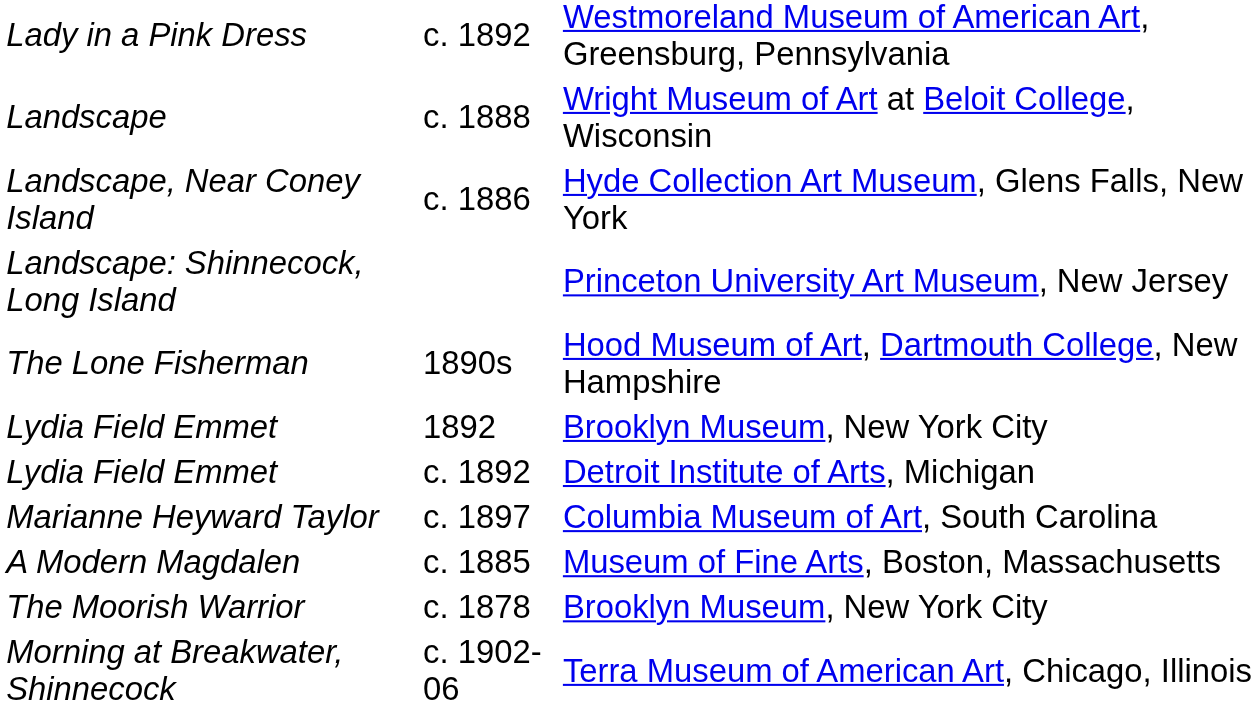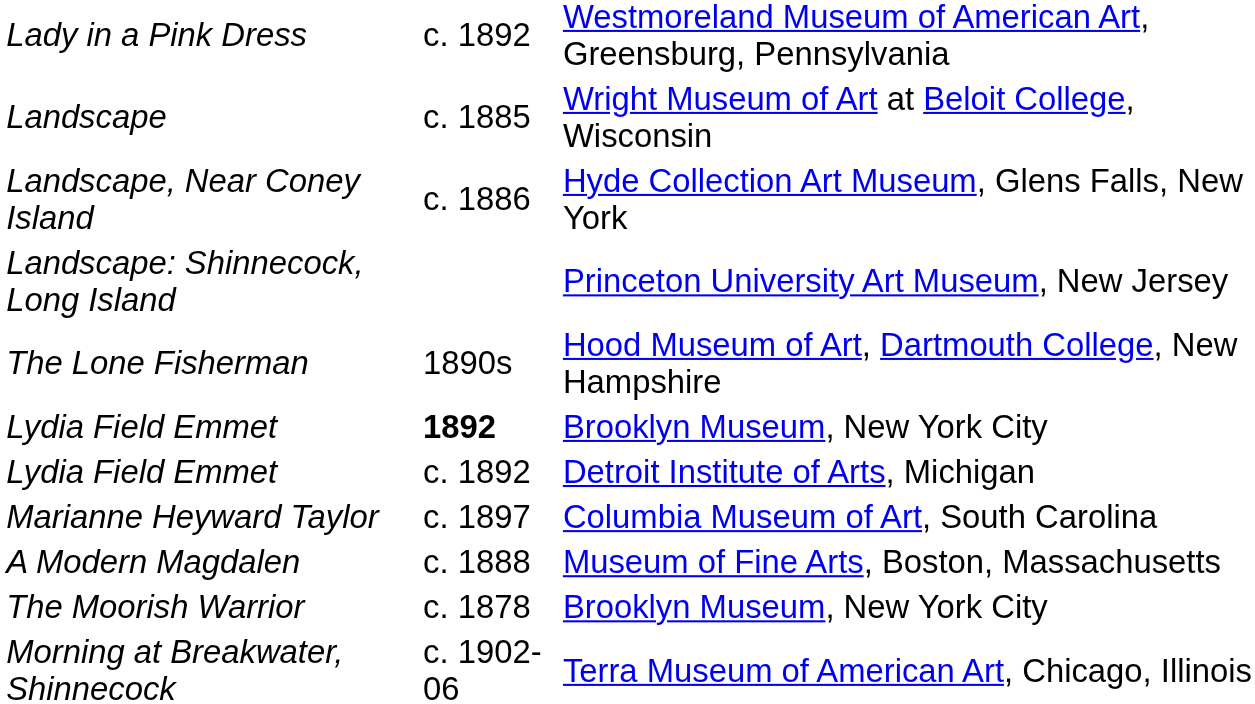Landscape | column 2: c. 1888 -> c. 1885
Lydia Field Emmet / Brooklyn Museum, New York City | column 2: normal -> bold
A Modern Magdalen | column 2: c. 1885 -> c. 1888
